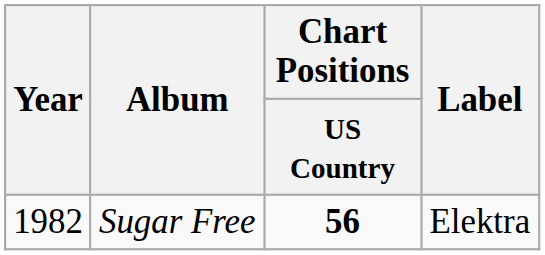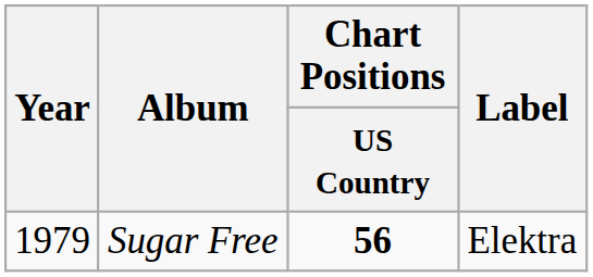Sugar Free | Year: 1982 -> 1979
